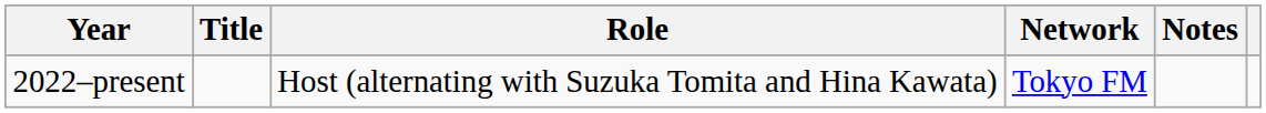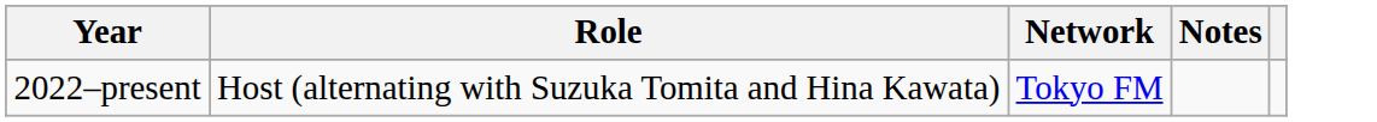- column: Title
